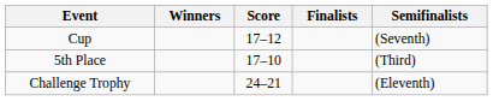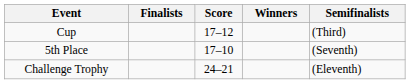columns swapped: Winners <-> Finalists
Cup | Semifinalists: (Seventh) -> (Third)
5th Place | Semifinalists: (Third) -> (Seventh)
